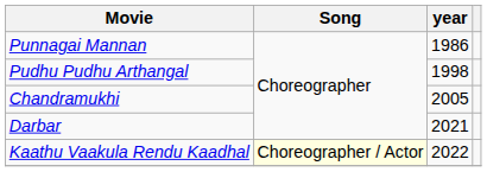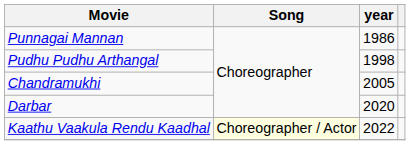Darbar | year: 2021 -> 2020
